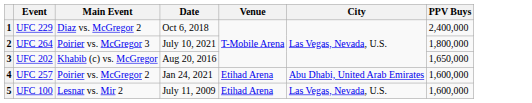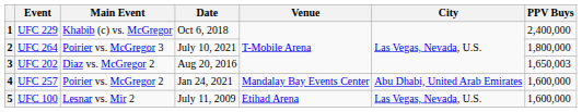1 | Main Event: Diaz vs. McGregor 2 -> Khabib (c) vs. McGregor
3 | Main Event: Khabib (c) vs. McGregor -> Diaz vs. McGregor 2
3 | PPV Buys: 1,650,000 -> 1,650,003
4 | Venue: Etihad Arena -> Mandalay Bay Events Center
